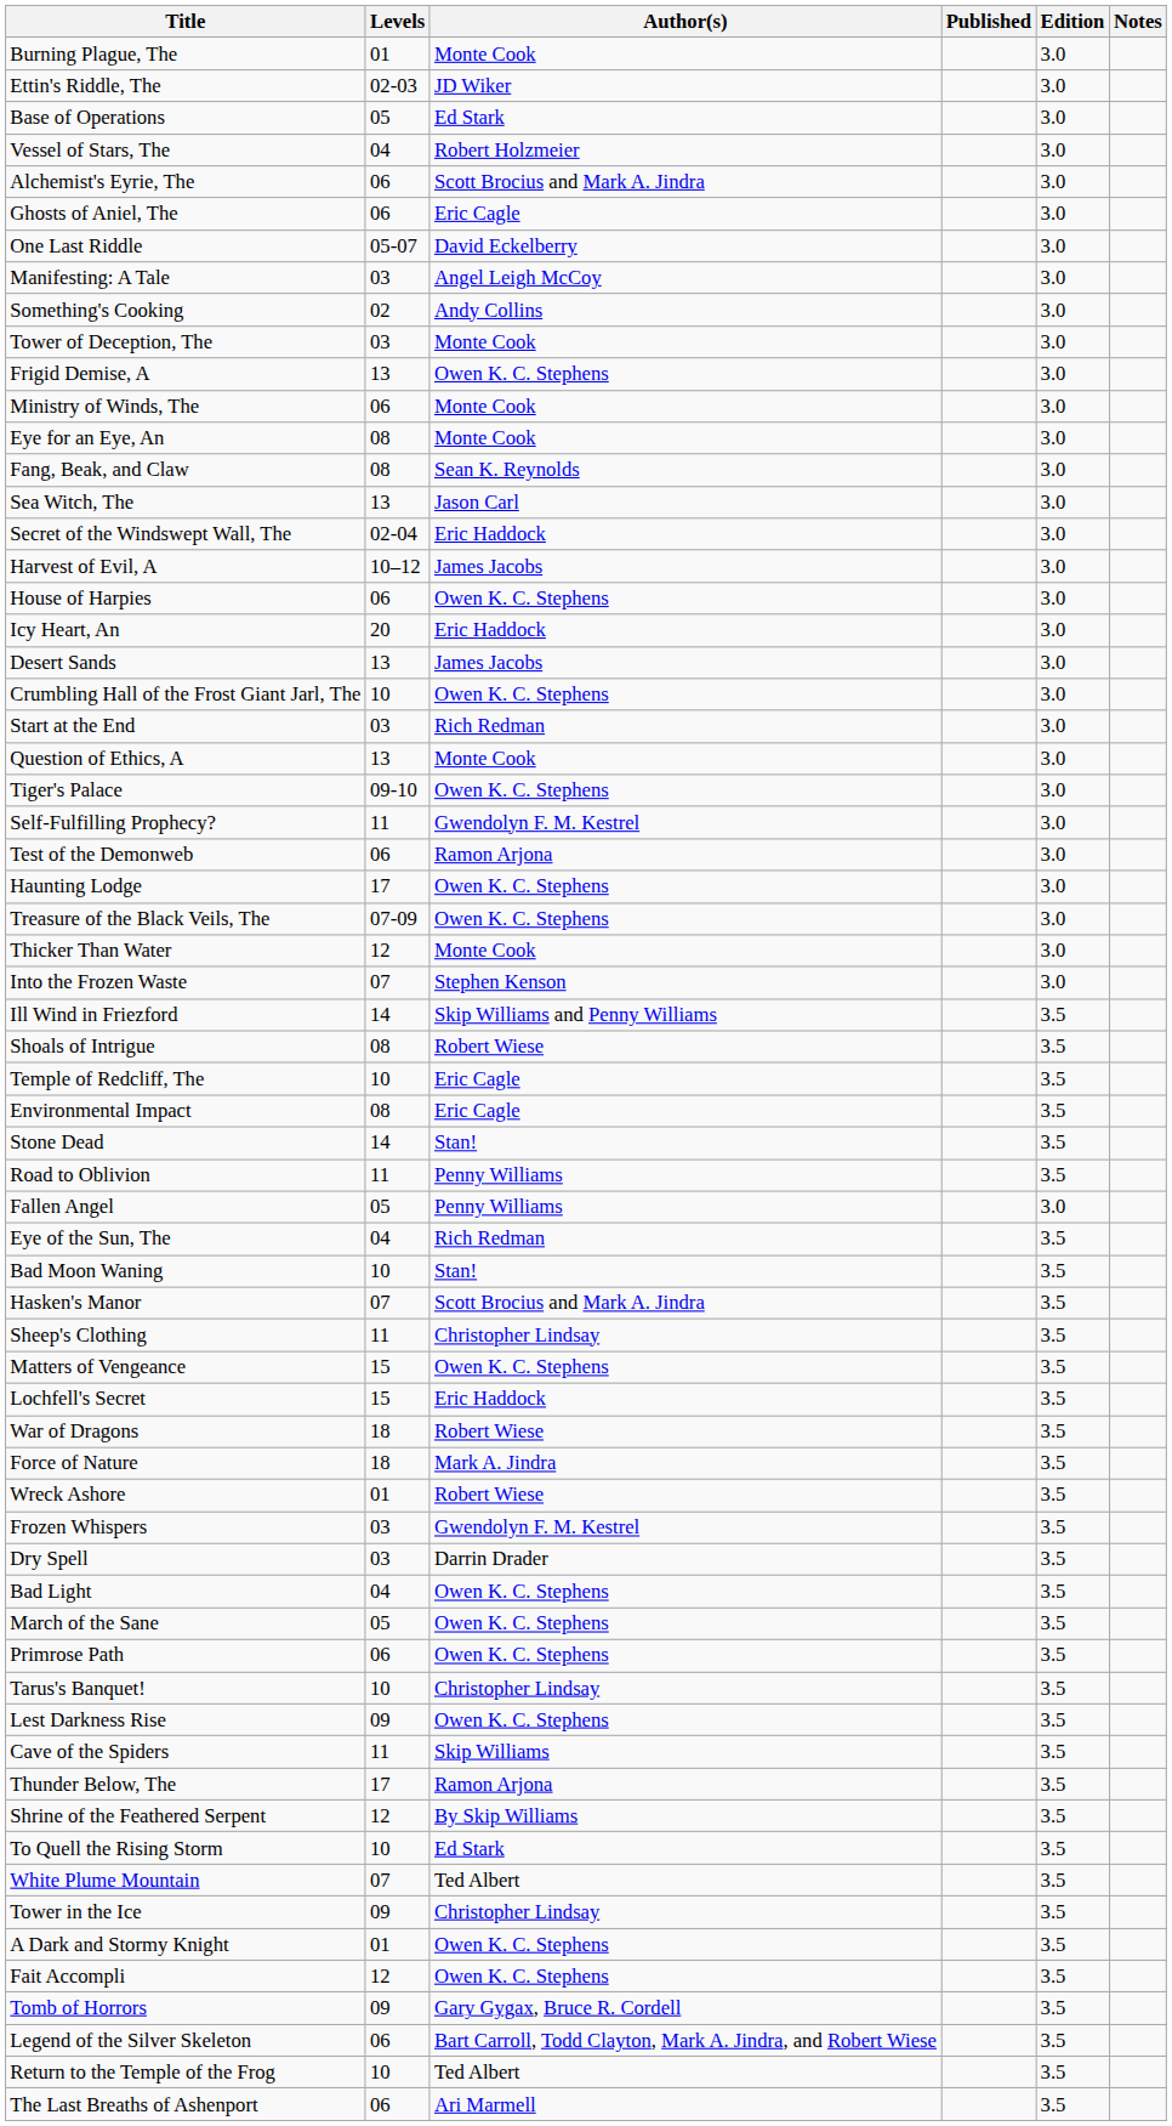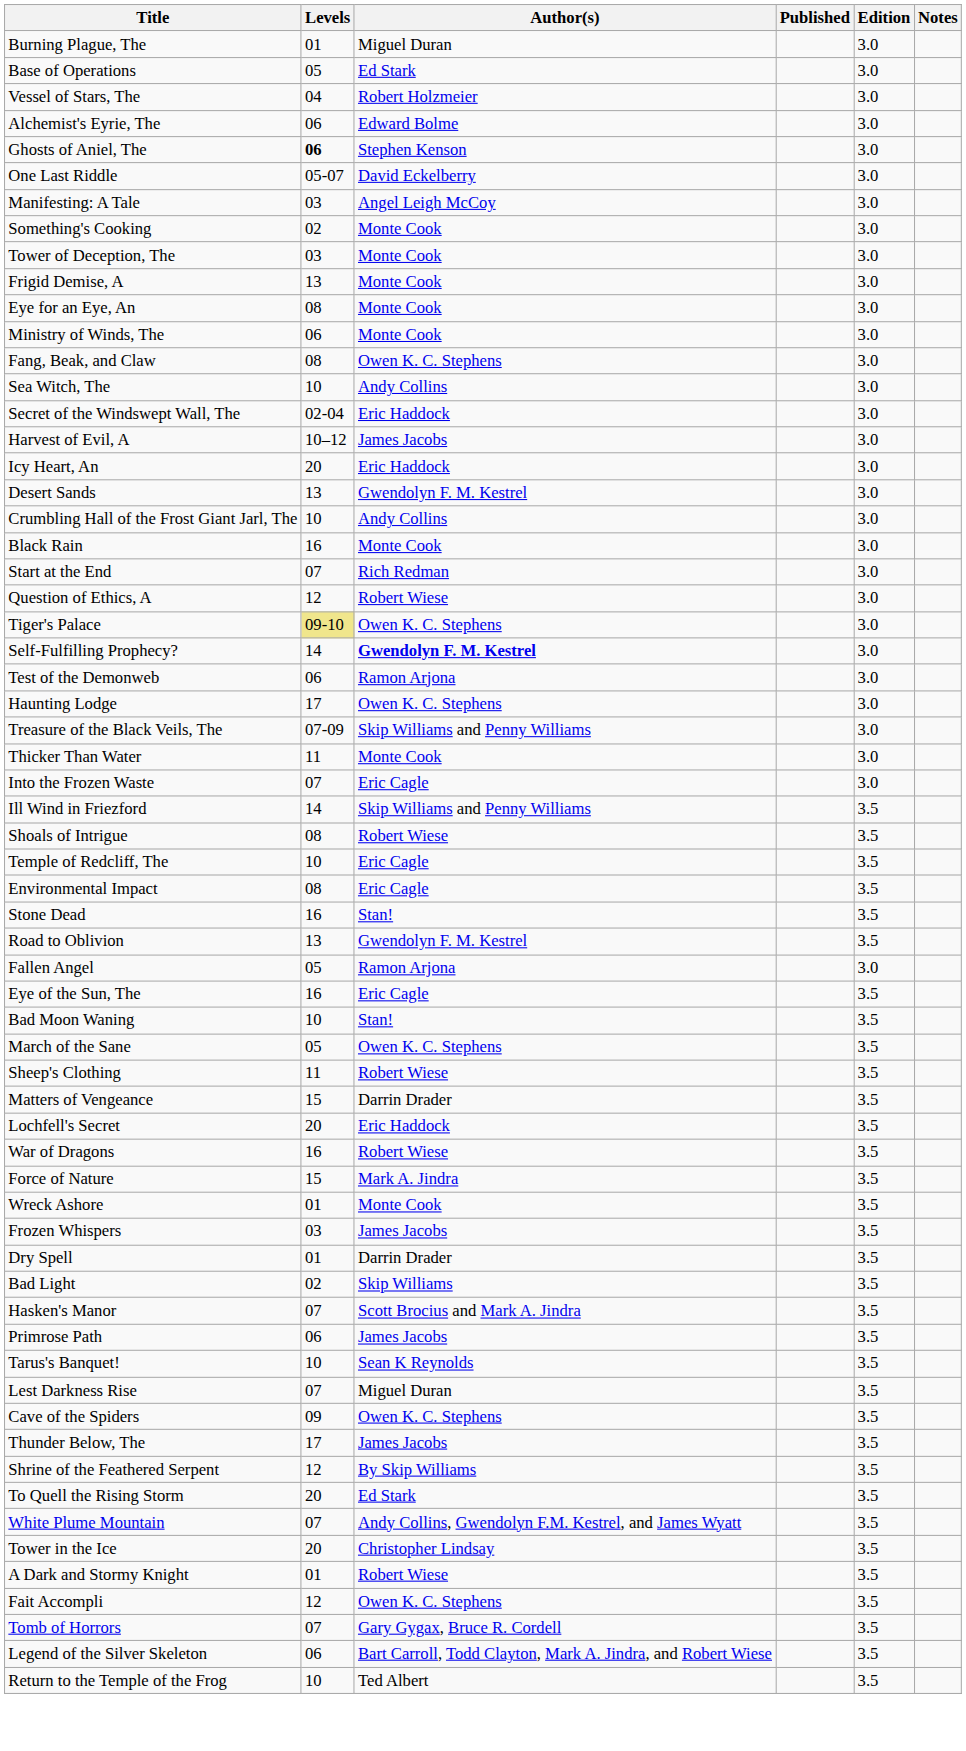Burning Plague, The | Author(s): Monte Cook -> Miguel Duran
- row: Ettin's Riddle, The | 02-03 | JD Wiker | 3.0
Alchemist's Eyrie, The | Author(s): Scott Brocius and Mark A. Jindra -> Edward Bolme
Ghosts of Aniel, The | Levels: normal -> bold
Ghosts of Aniel, The | Author(s): Eric Cagle -> Stephen Kenson
Something's Cooking | Author(s): Andy Collins -> Monte Cook
Frigid Demise, A | Author(s): Owen K. C. Stephens -> Monte Cook
rows swapped: Ministry of Winds, The <-> Eye for an Eye, An
Fang, Beak, and Claw | Author(s): Sean K. Reynolds -> Owen K. C. Stephens
Sea Witch, The | Levels: 13 -> 10
Sea Witch, The | Author(s): Jason Carl -> Andy Collins
- row: House of Harpies | 06 | Owen K. C. Stephens | 3.0
Desert Sands | Author(s): James Jacobs -> Gwendolyn F. M. Kestrel
Crumbling Hall of the Frost Giant Jarl, The | Author(s): Owen K. C. Stephens -> Andy Collins
+ row: Black Rain | 16 | Monte Cook | 3.0
Start at the End | Levels: 03 -> 07
Question of Ethics, A | Levels: 13 -> 12
Question of Ethics, A | Author(s): Monte Cook -> Robert Wiese
Tiger's Palace | Levels: no background -> khaki background
Self-Fulfilling Prophecy? | Levels: 11 -> 14
Self-Fulfilling Prophecy? | Author(s): normal -> bold
Treasure of the Black Veils, The | Author(s): Owen K. C. Stephens -> Skip Williams and Penny Williams
Thicker Than Water | Levels: 12 -> 11
Into the Frozen Waste | Author(s): Stephen Kenson -> Eric Cagle
Stone Dead | Levels: 14 -> 16
Road to Oblivion | Levels: 11 -> 13
Road to Oblivion | Author(s): Penny Williams -> Gwendolyn F. M. Kestrel
Fallen Angel | Author(s): Penny Williams -> Ramon Arjona
Eye of the Sun, The | Levels: 04 -> 16
Eye of the Sun, The | Author(s): Rich Redman -> Eric Cagle
rows swapped: Hasken's Manor <-> March of the Sane
Sheep's Clothing | Author(s): Christopher Lindsay -> Robert Wiese
Matters of Vengeance | Author(s): Owen K. C. Stephens -> Darrin Drader
Lochfell's Secret | Levels: 15 -> 20
War of Dragons | Levels: 18 -> 16
Force of Nature | Levels: 18 -> 15
Wreck Ashore | Author(s): Robert Wiese -> Monte Cook
Frozen Whispers | Author(s): Gwendolyn F. M. Kestrel -> James Jacobs
Dry Spell | Levels: 03 -> 01
Bad Light | Levels: 04 -> 02
Bad Light | Author(s): Owen K. C. Stephens -> Skip Williams
Primrose Path | Author(s): Owen K. C. Stephens -> James Jacobs
Tarus's Banquet! | Author(s): Christopher Lindsay -> Sean K Reynolds
Lest Darkness Rise | Levels: 09 -> 07
Lest Darkness Rise | Author(s): Owen K. C. Stephens -> Miguel Duran
Cave of the Spiders | Levels: 11 -> 09
Cave of the Spiders | Author(s): Skip Williams -> Owen K. C. Stephens
Thunder Below, The | Author(s): Ramon Arjona -> James Jacobs
To Quell the Rising Storm | Levels: 10 -> 20
White Plume Mountain | Author(s): Ted Albert -> Andy Collins, Gwendolyn F.M. Kestrel, and James Wyatt
Tower in the Ice | Levels: 09 -> 20
A Dark and Stormy Knight | Author(s): Owen K. C. Stephens -> Robert Wiese
Tomb of Horrors | Levels: 09 -> 07
- row: The Last Breaths of Ashenport | 06 | Ari Marmell | 3.5
